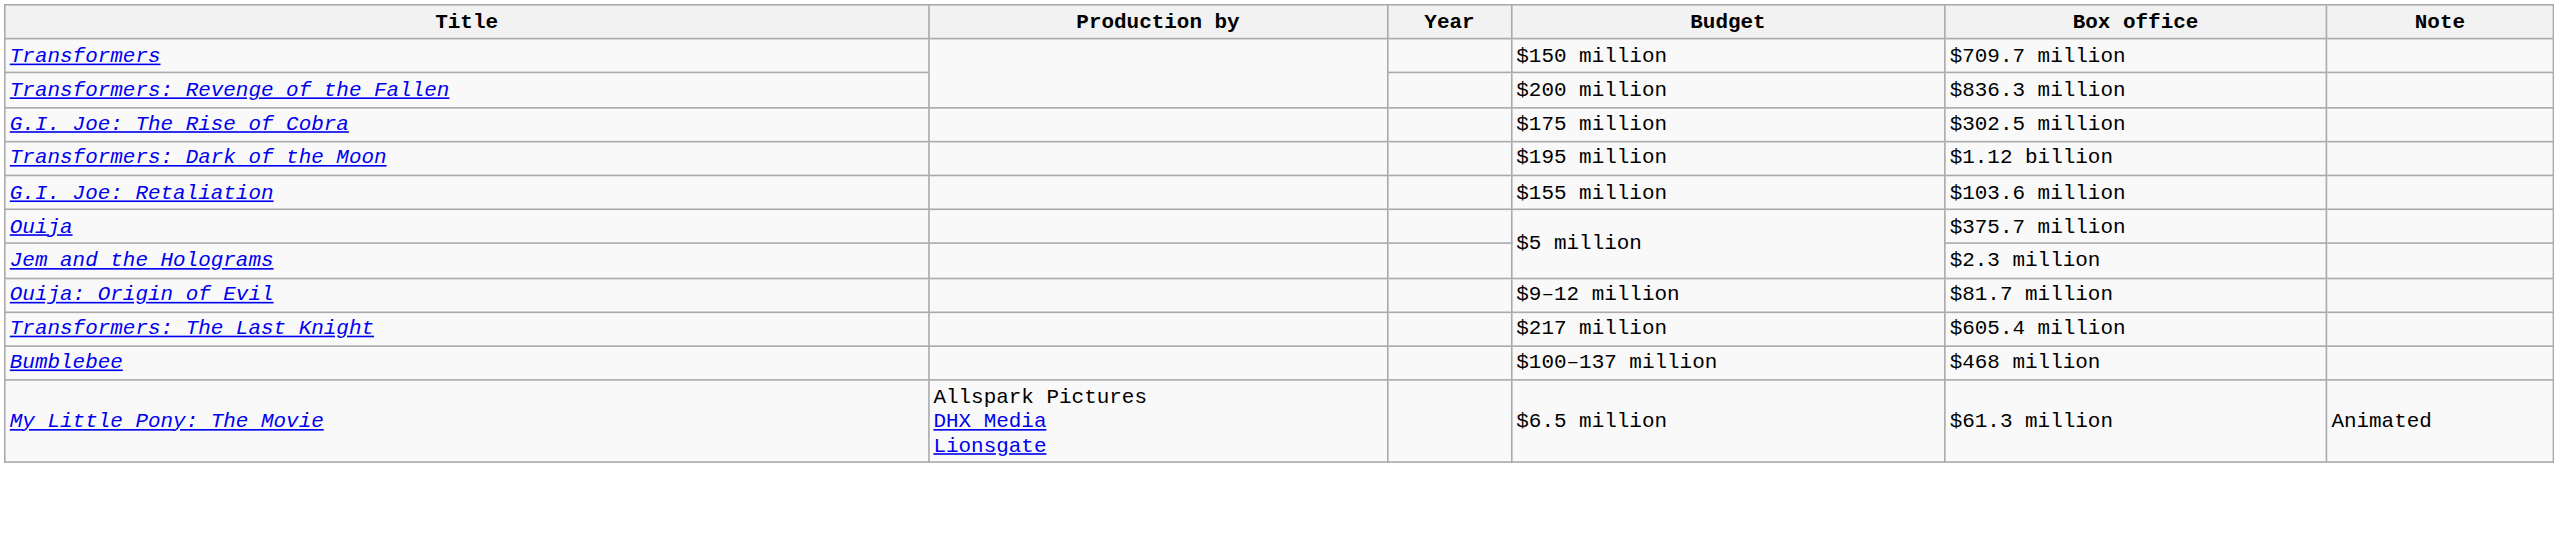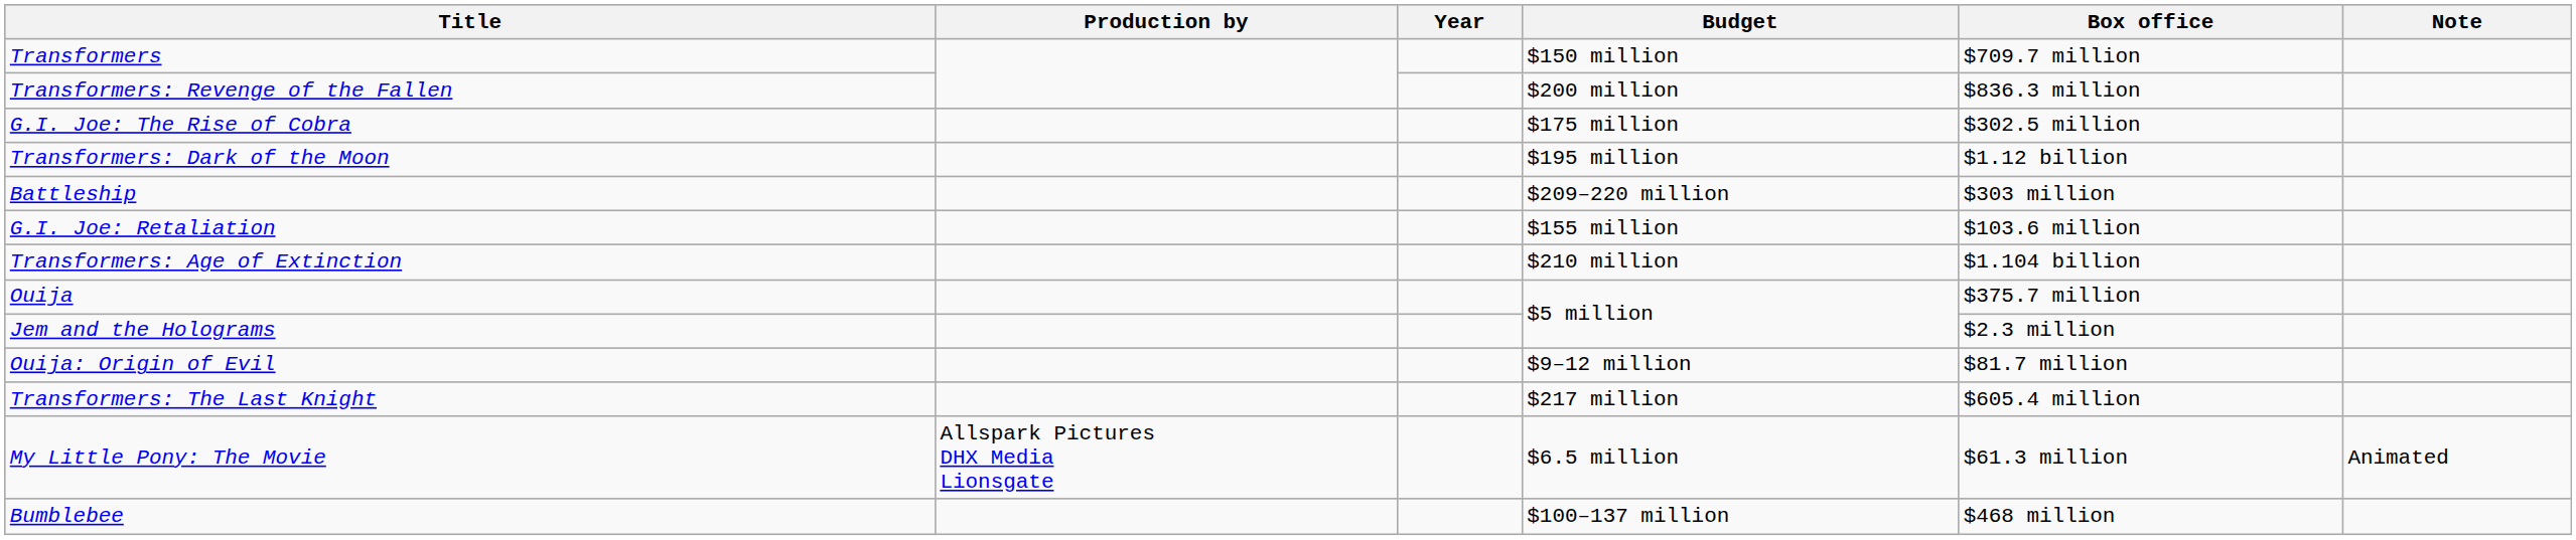+ row: Battleship | $209–220 million | $303 million
+ row: Transformers: Age of Extinction | $210 million | $1.104 billion
rows swapped: My Little Pony: The Movie <-> Bumblebee
